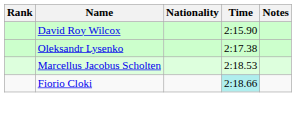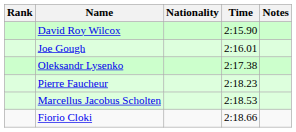+ row: Joe Gough | 2:16.01
+ row: Pierre Faucheur | 2:18.23
Fiorio Cloki | Time: paleturquoise background -> no background
